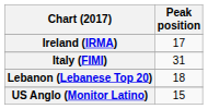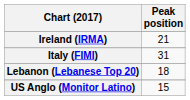Ireland (IRMA) | Peak position: 17 -> 21
